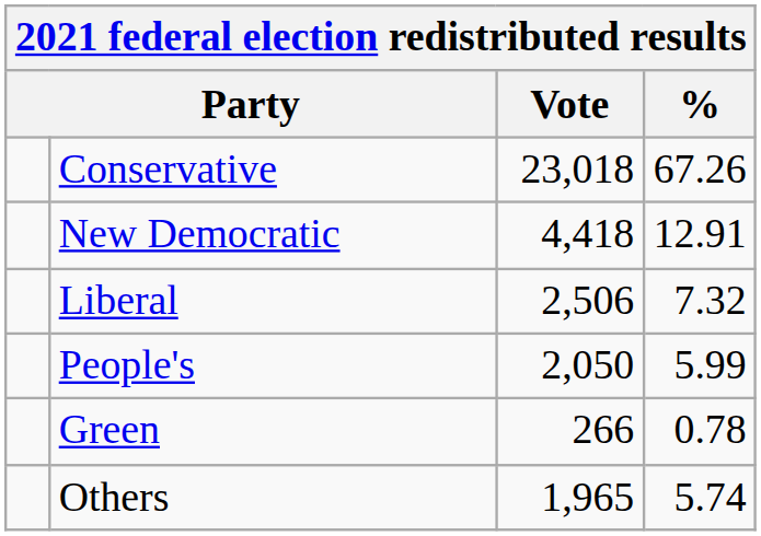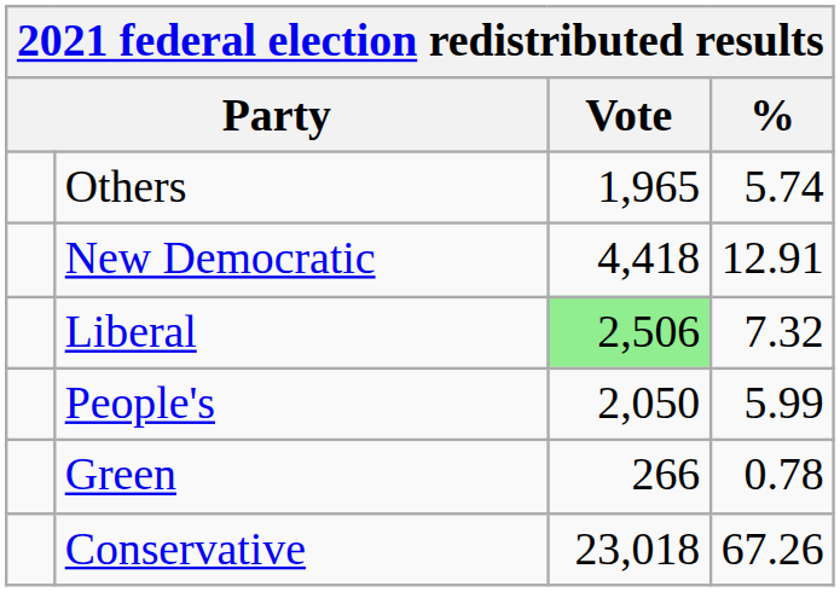rows swapped: Conservative <-> Others
Liberal | Vote: no background -> lightgreen background
